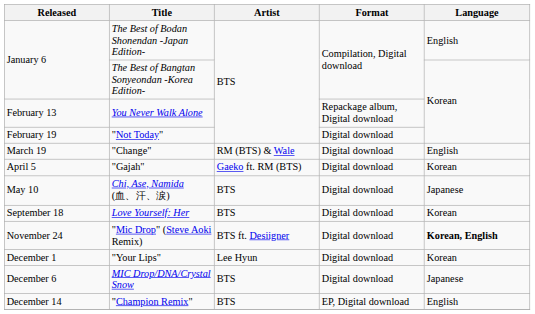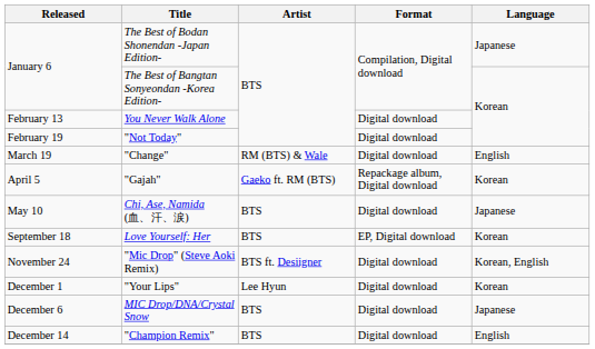The Best of Bodan Shonendan -Japan Edition- | Language: English -> Japanese
You Never Walk Alone | Format: Repackage album, Digital download -> Digital download
"Gajah" | Format: Digital download -> Repackage album, Digital download
Love Yourself: Her | Format: Digital download -> EP, Digital download
"Mic Drop" (Steve Aoki Remix) | Language: bold -> normal
"Champion Remix" | Format: EP, Digital download -> Digital download
